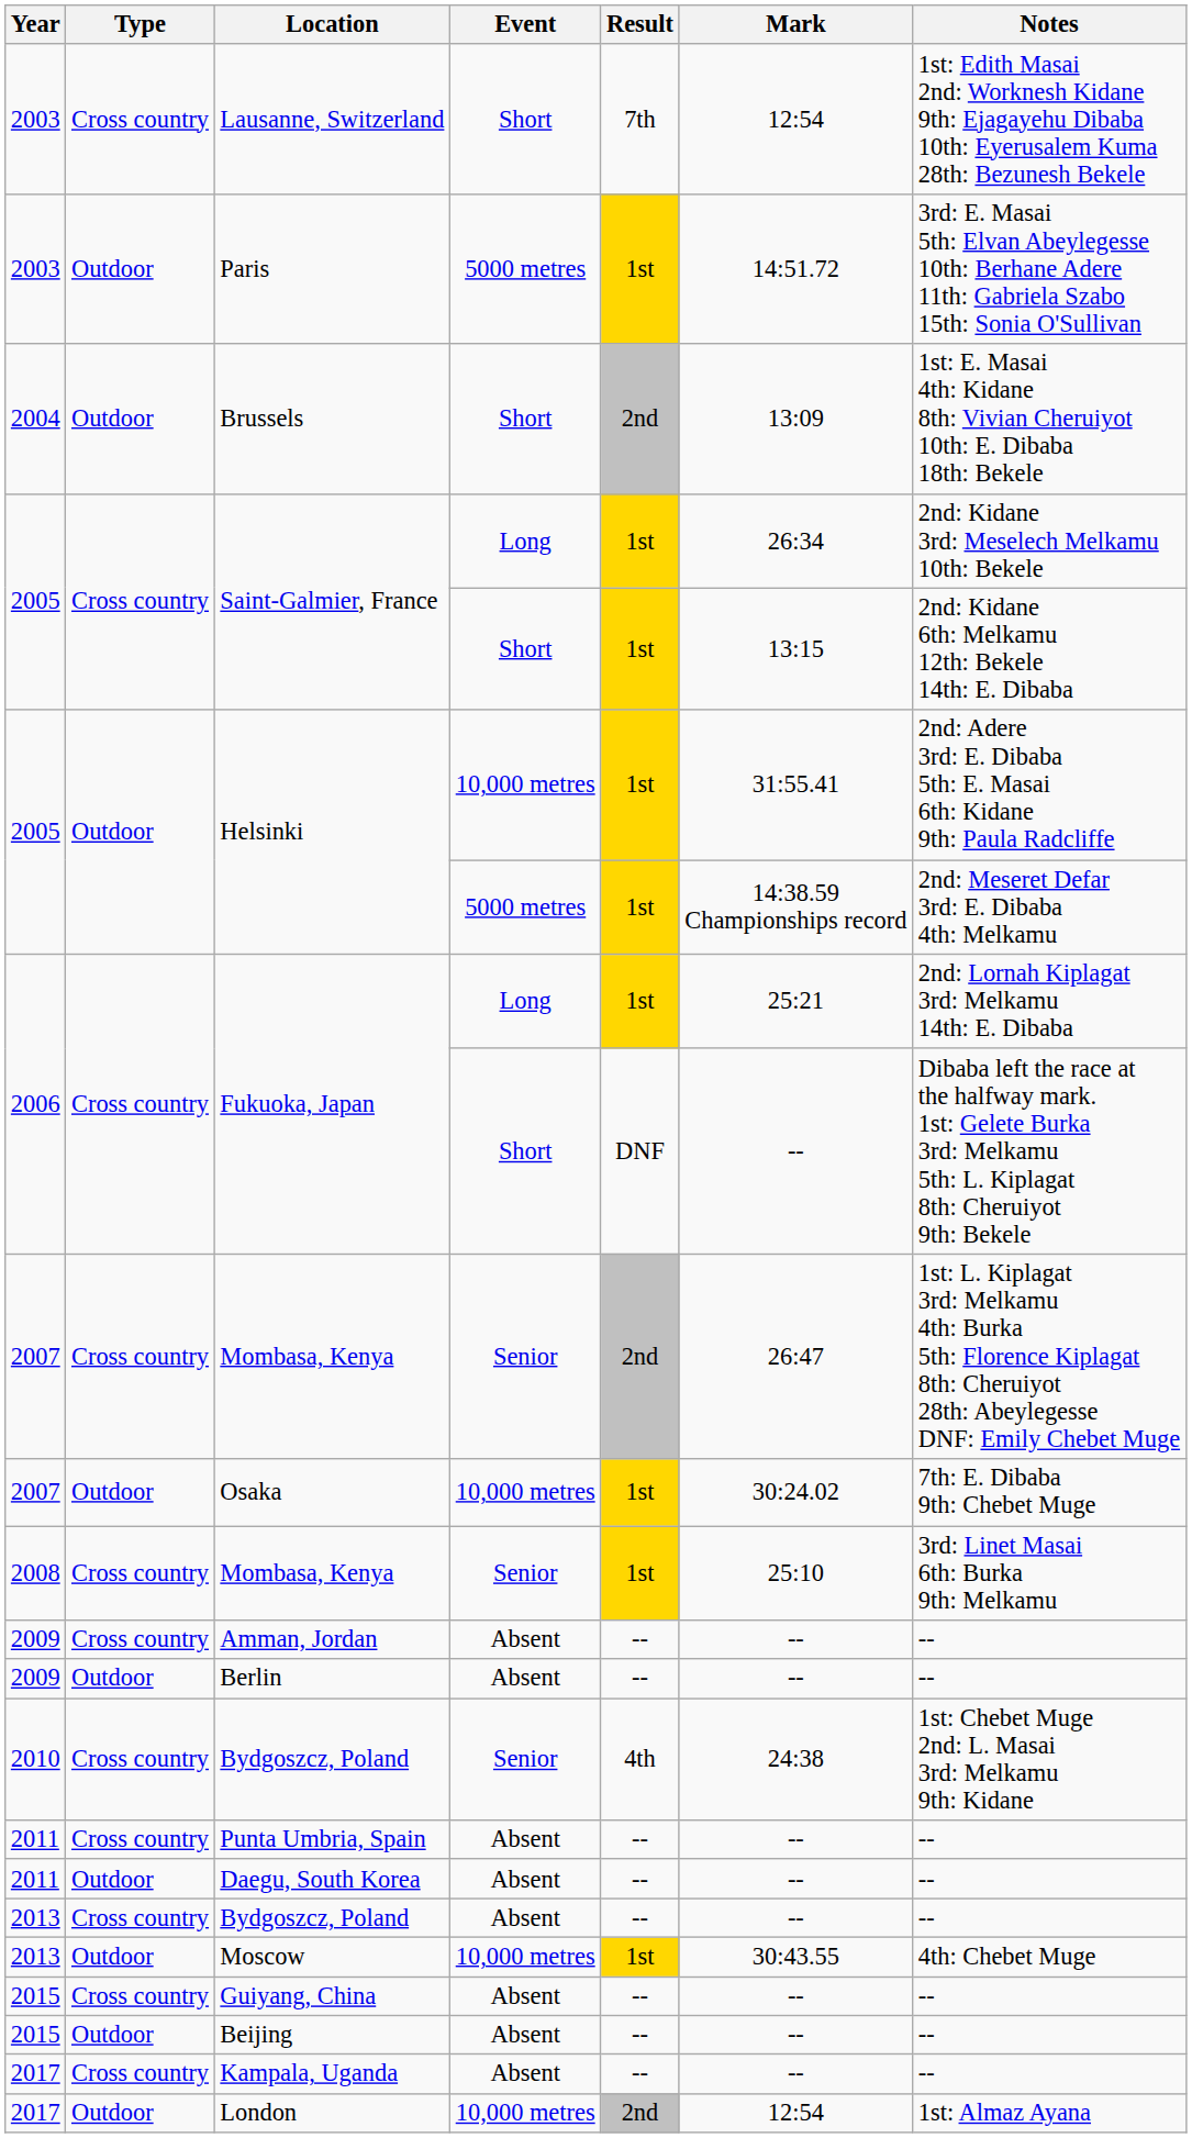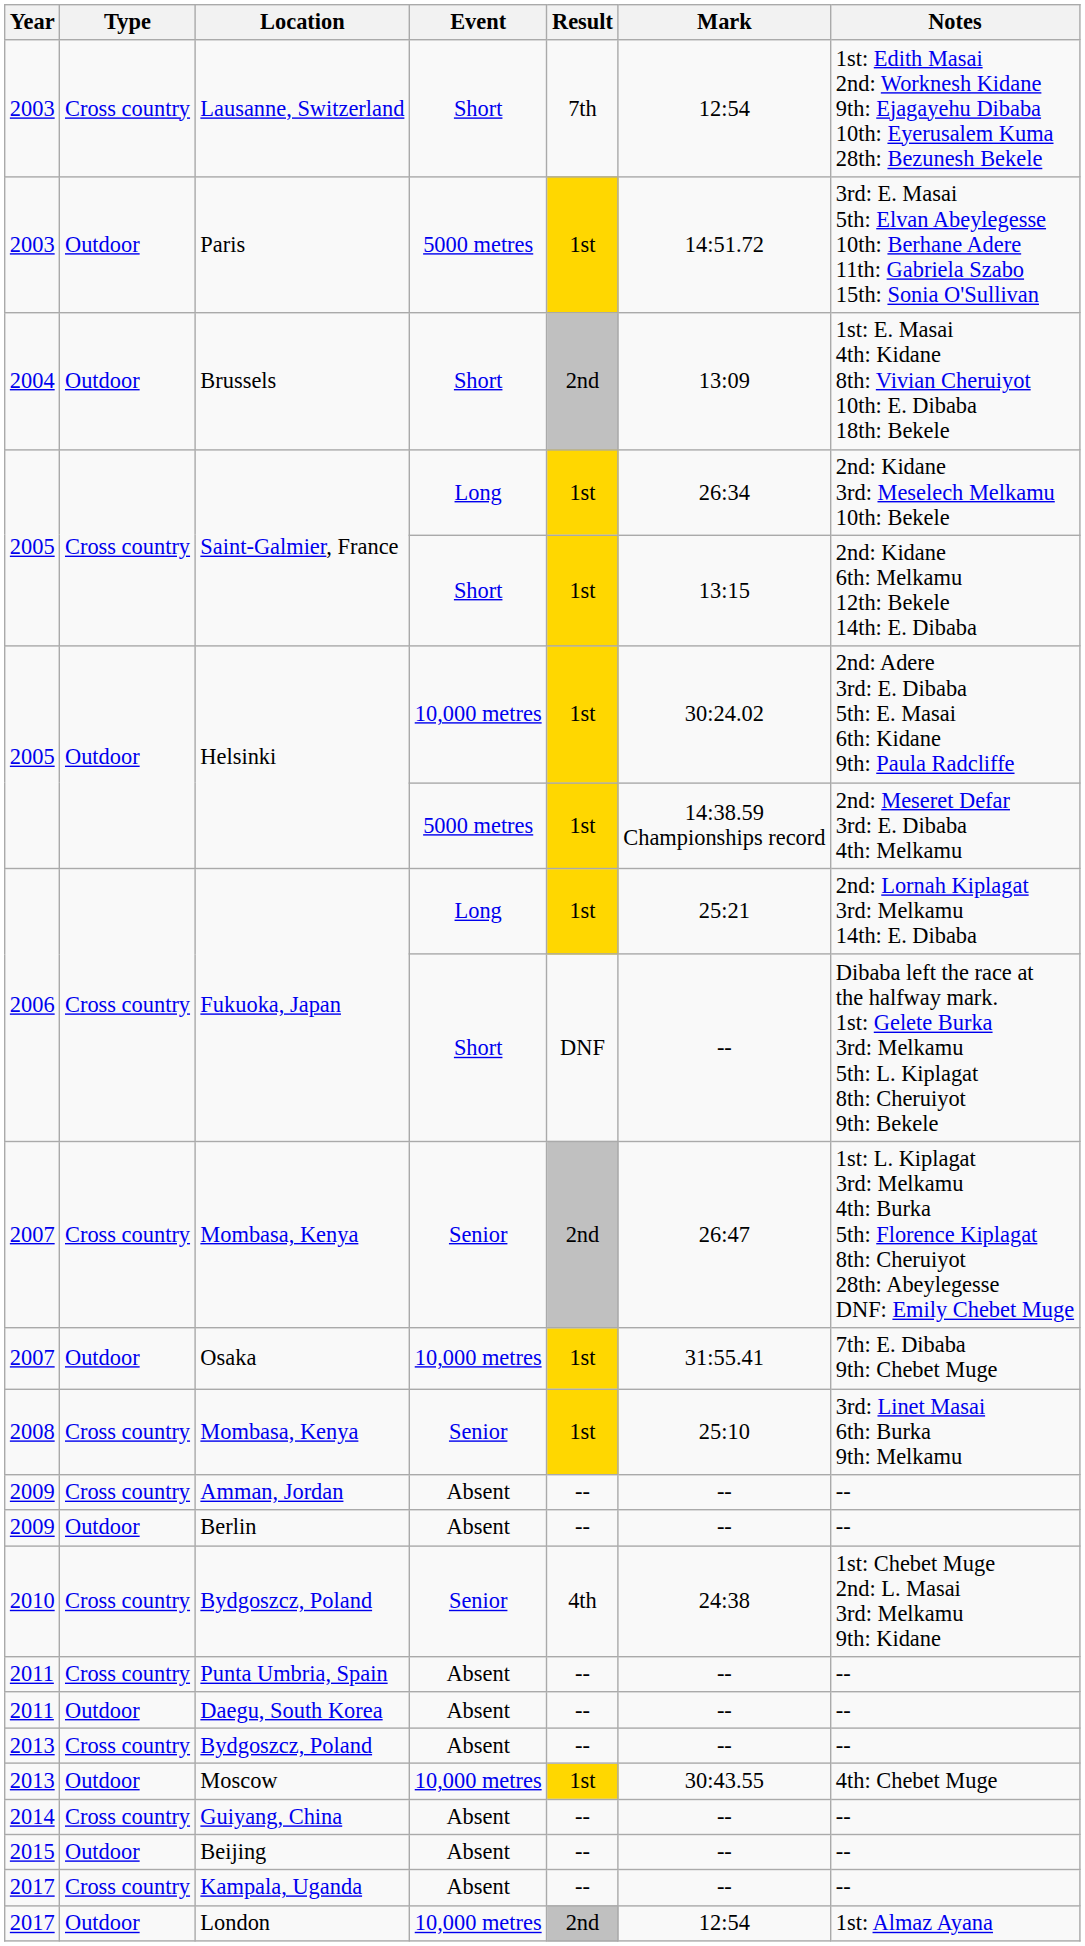Helsinki / 10,000 metres | Mark: 31:55.41 -> 30:24.02
Osaka | Mark: 30:24.02 -> 31:55.41
Guiyang, China | Year: 2015 -> 2014
